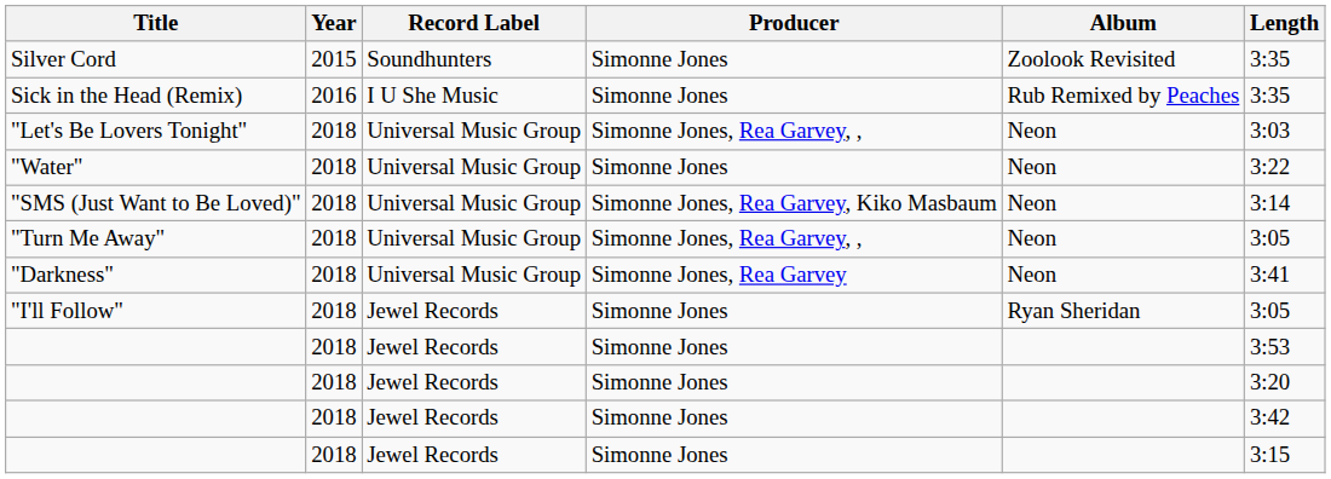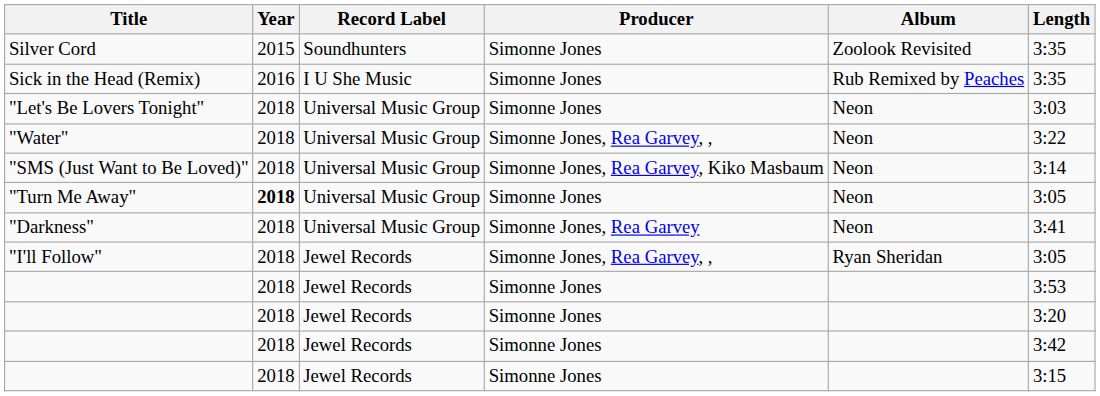"Let's Be Lovers Tonight" | Producer: Simonne Jones, Rea Garvey, , -> Simonne Jones
"Water" | Producer: Simonne Jones -> Simonne Jones, Rea Garvey, ,
"Turn Me Away" | Year: normal -> bold
"Turn Me Away" | Producer: Simonne Jones, Rea Garvey, , -> Simonne Jones
"I'll Follow" | Producer: Simonne Jones -> Simonne Jones, Rea Garvey, ,
